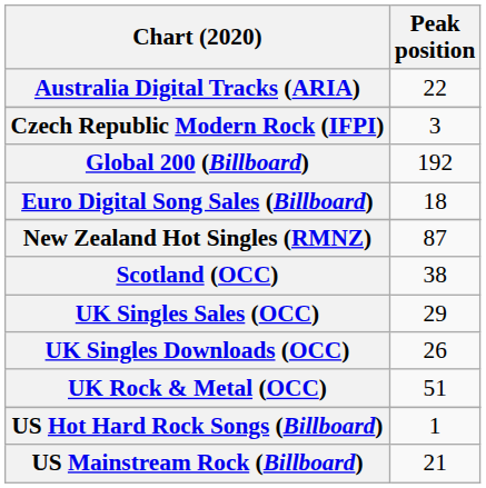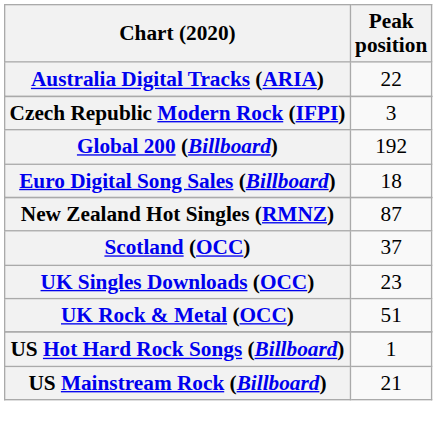Scotland (OCC) | Peak position: 38 -> 37
- row: UK Singles Sales (OCC) | 29
UK Singles Downloads (OCC) | Peak position: 26 -> 23
